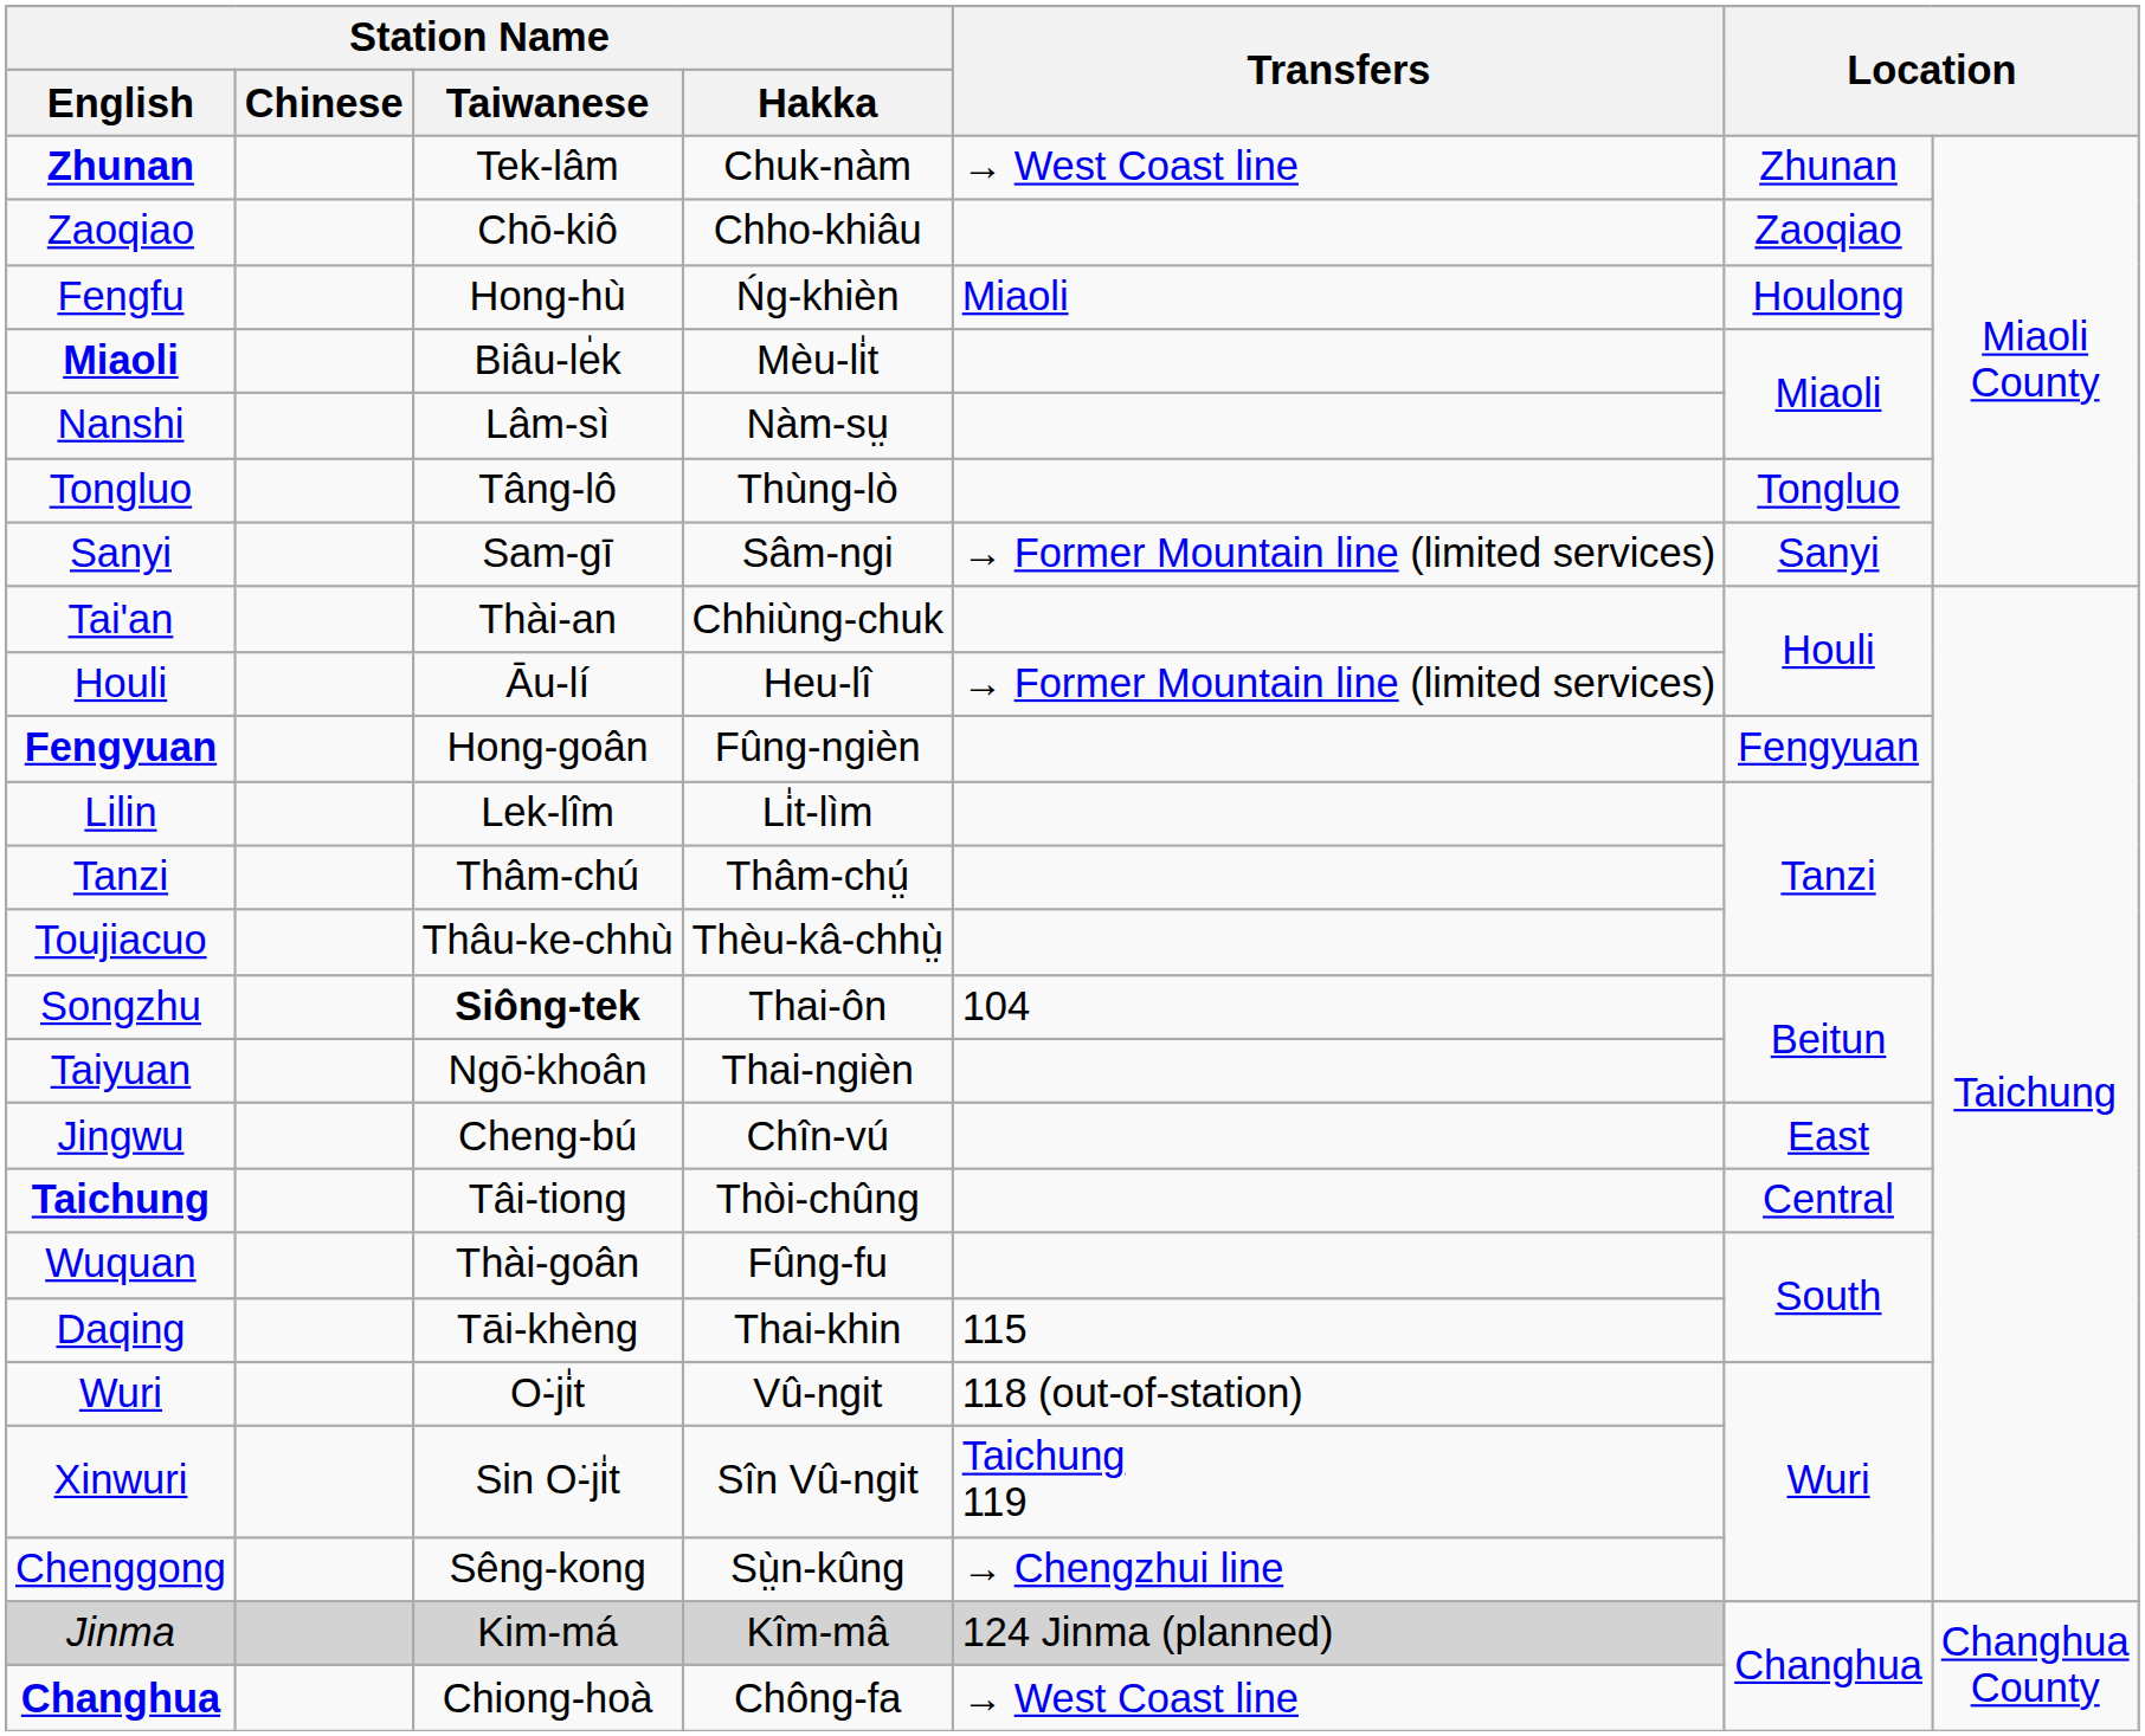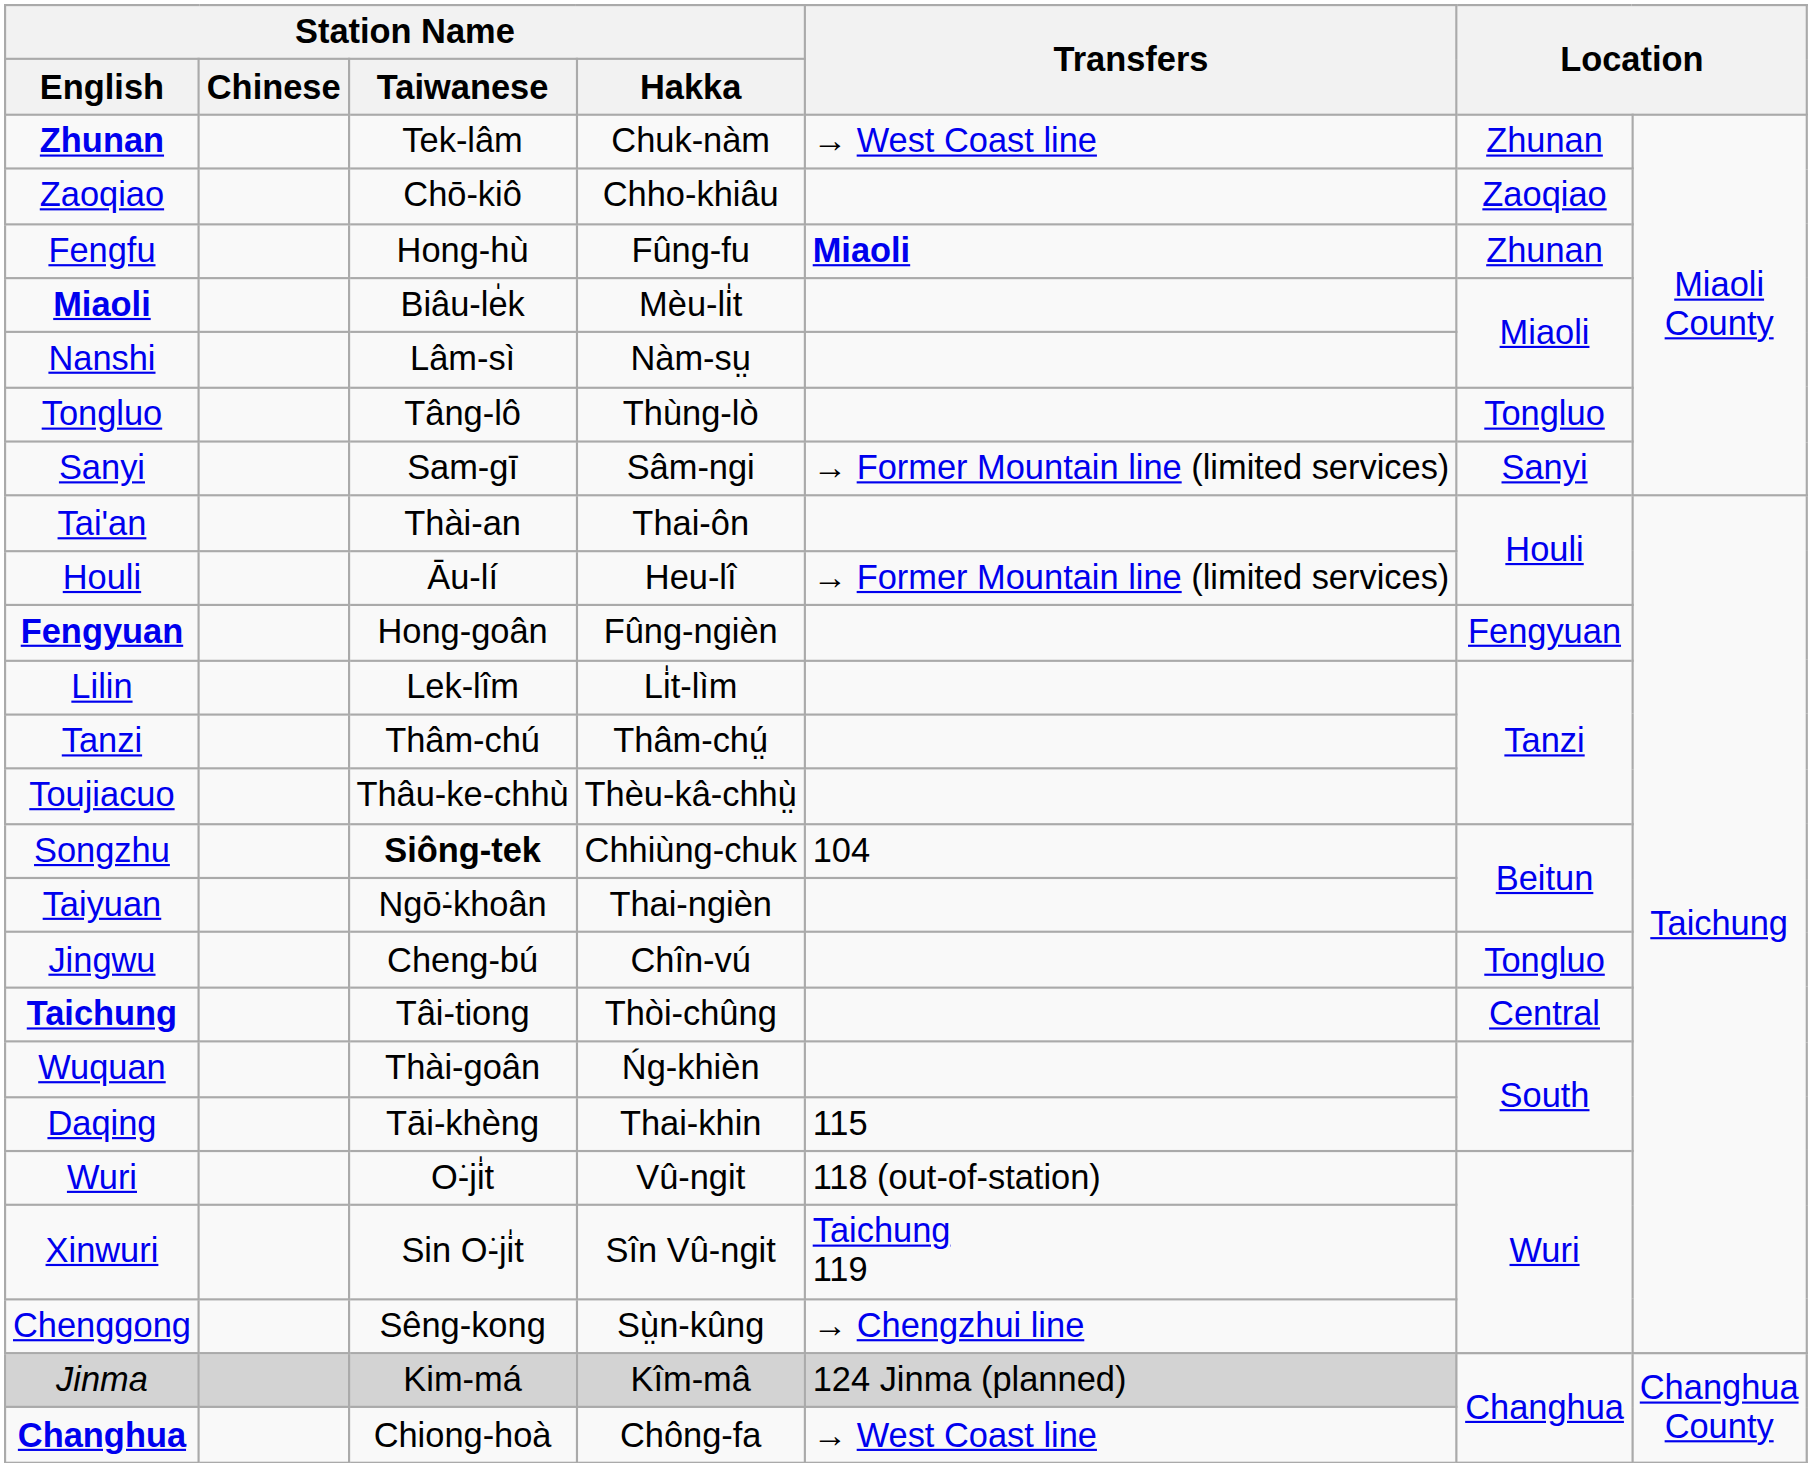Fengfu | Station Name / Hakka: Ńg-khièn -> Fûng-fu
Fengfu | Transfers: normal -> bold
Fengfu | column 6: Houlong -> Zhunan
Tai'an | Station Name / Hakka: Chhiùng-chuk -> Thai-ôn
Songzhu | Station Name / Hakka: Thai-ôn -> Chhiùng-chuk
Jingwu | column 6: East -> Tongluo
Wuquan | Station Name / Hakka: Fûng-fu -> Ńg-khièn
